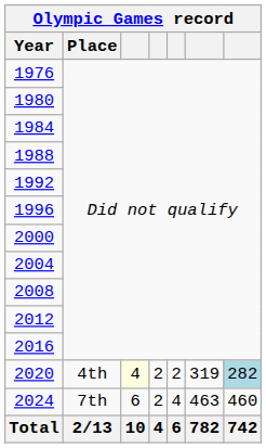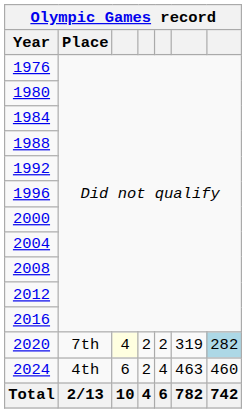2020 | Place: 4th -> 7th
2024 | Place: 7th -> 4th
